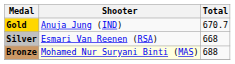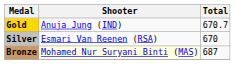Silver | Total: 668 -> 670
Bronze | Total: 688 -> 687
